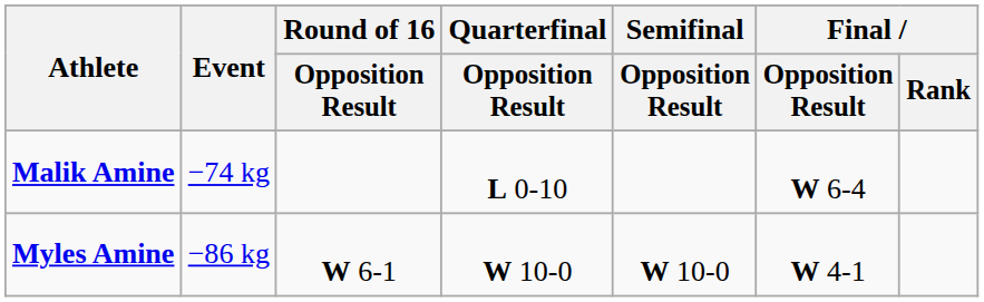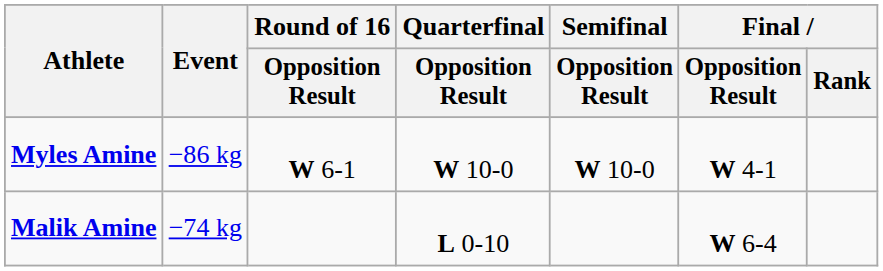rows swapped: Malik Amine <-> Myles Amine
